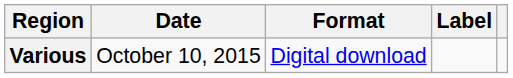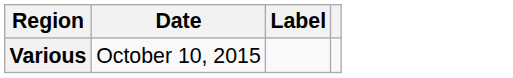- column: Format | Digital download
